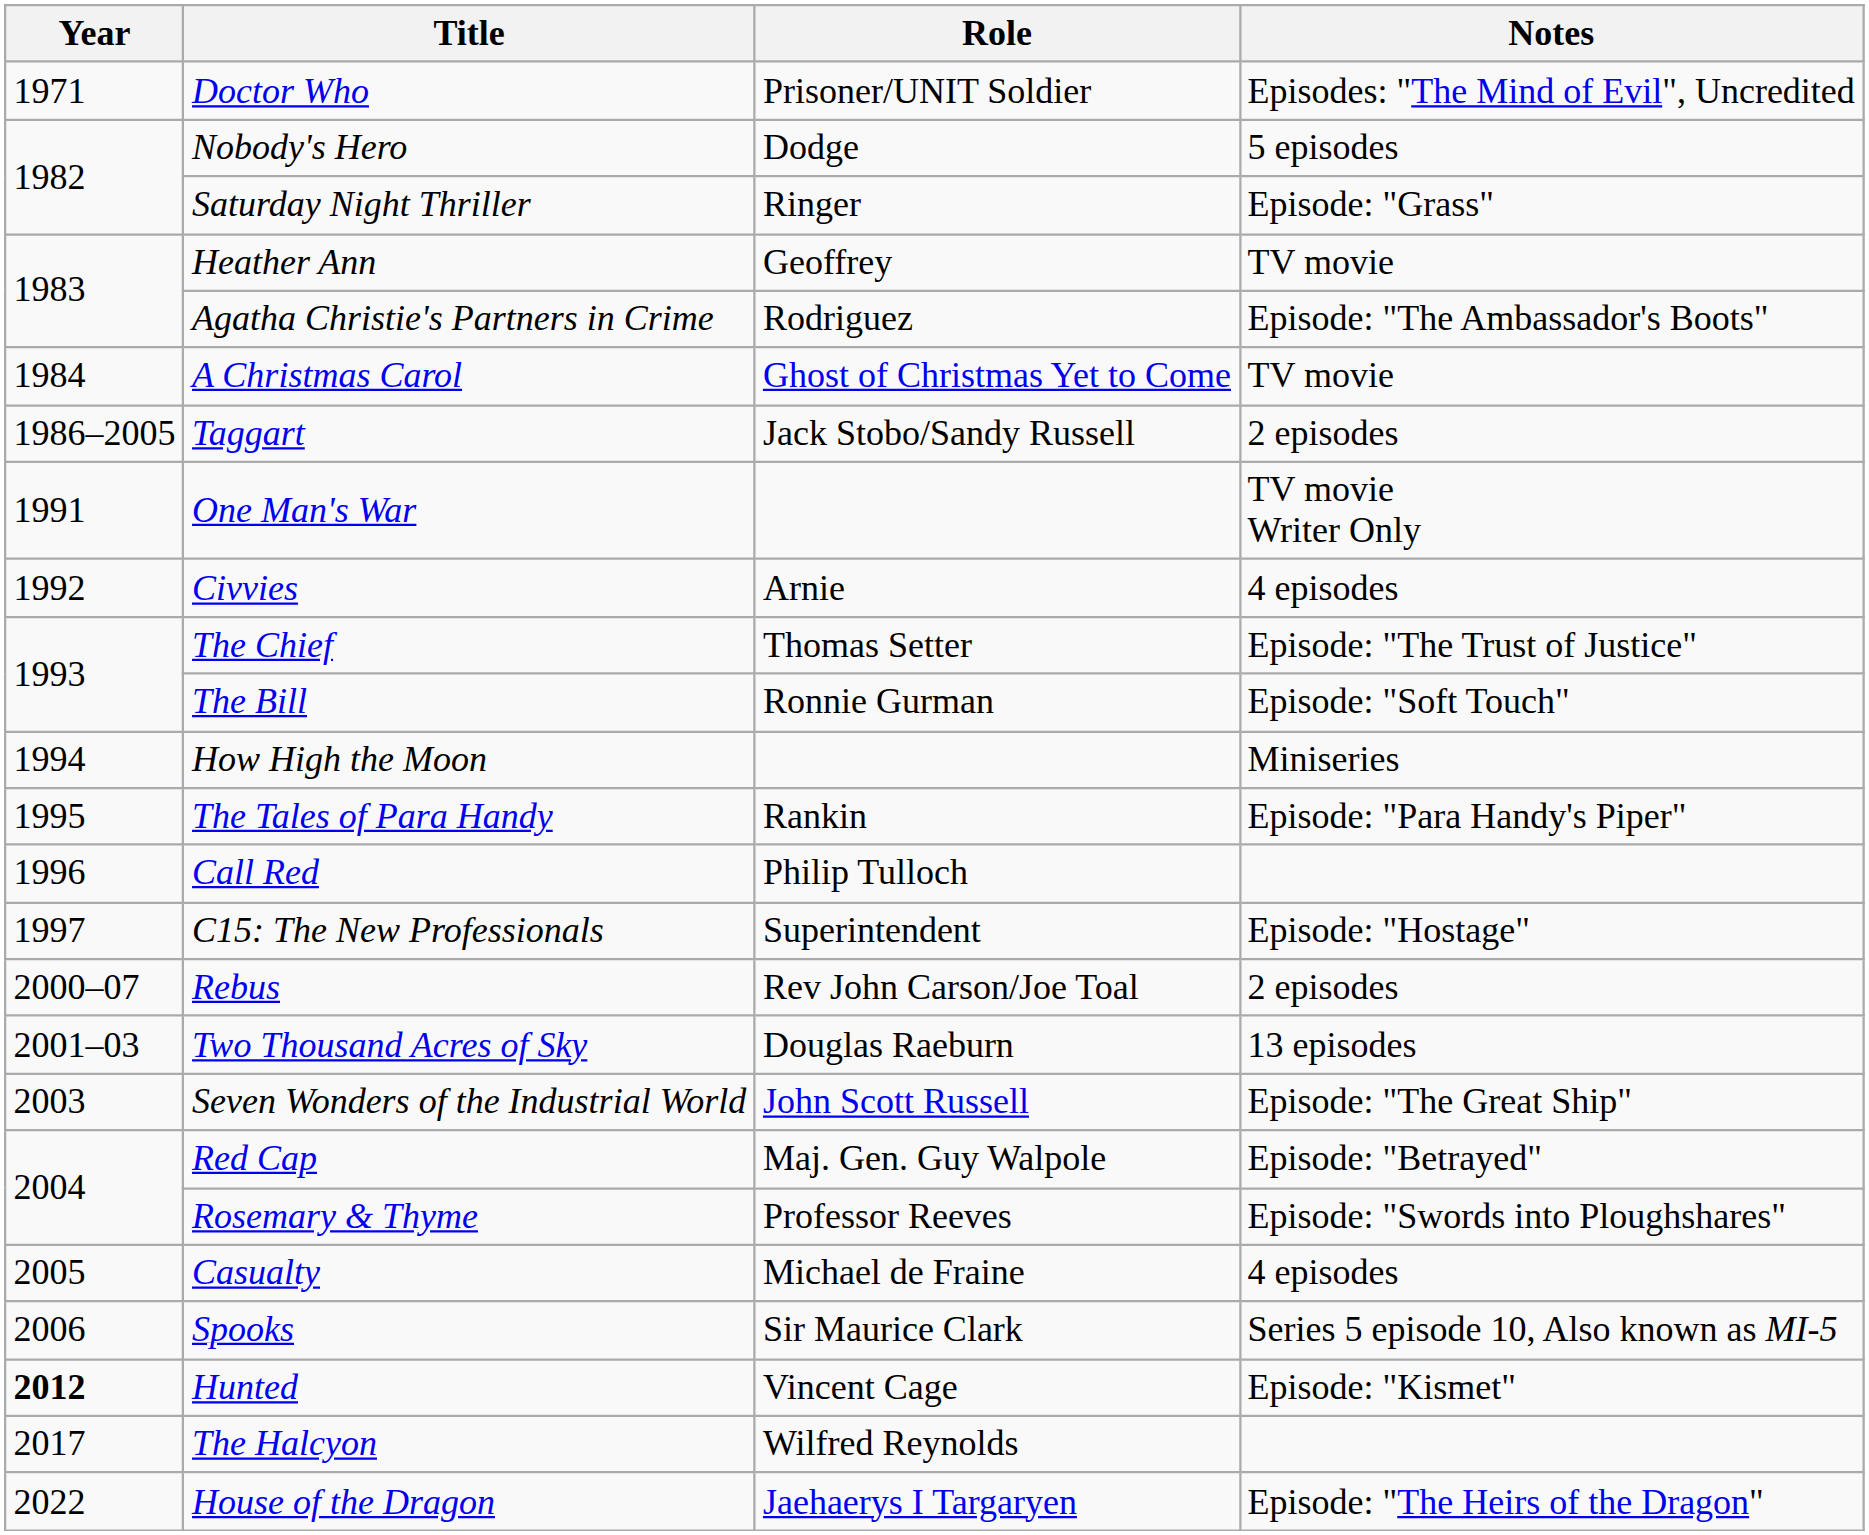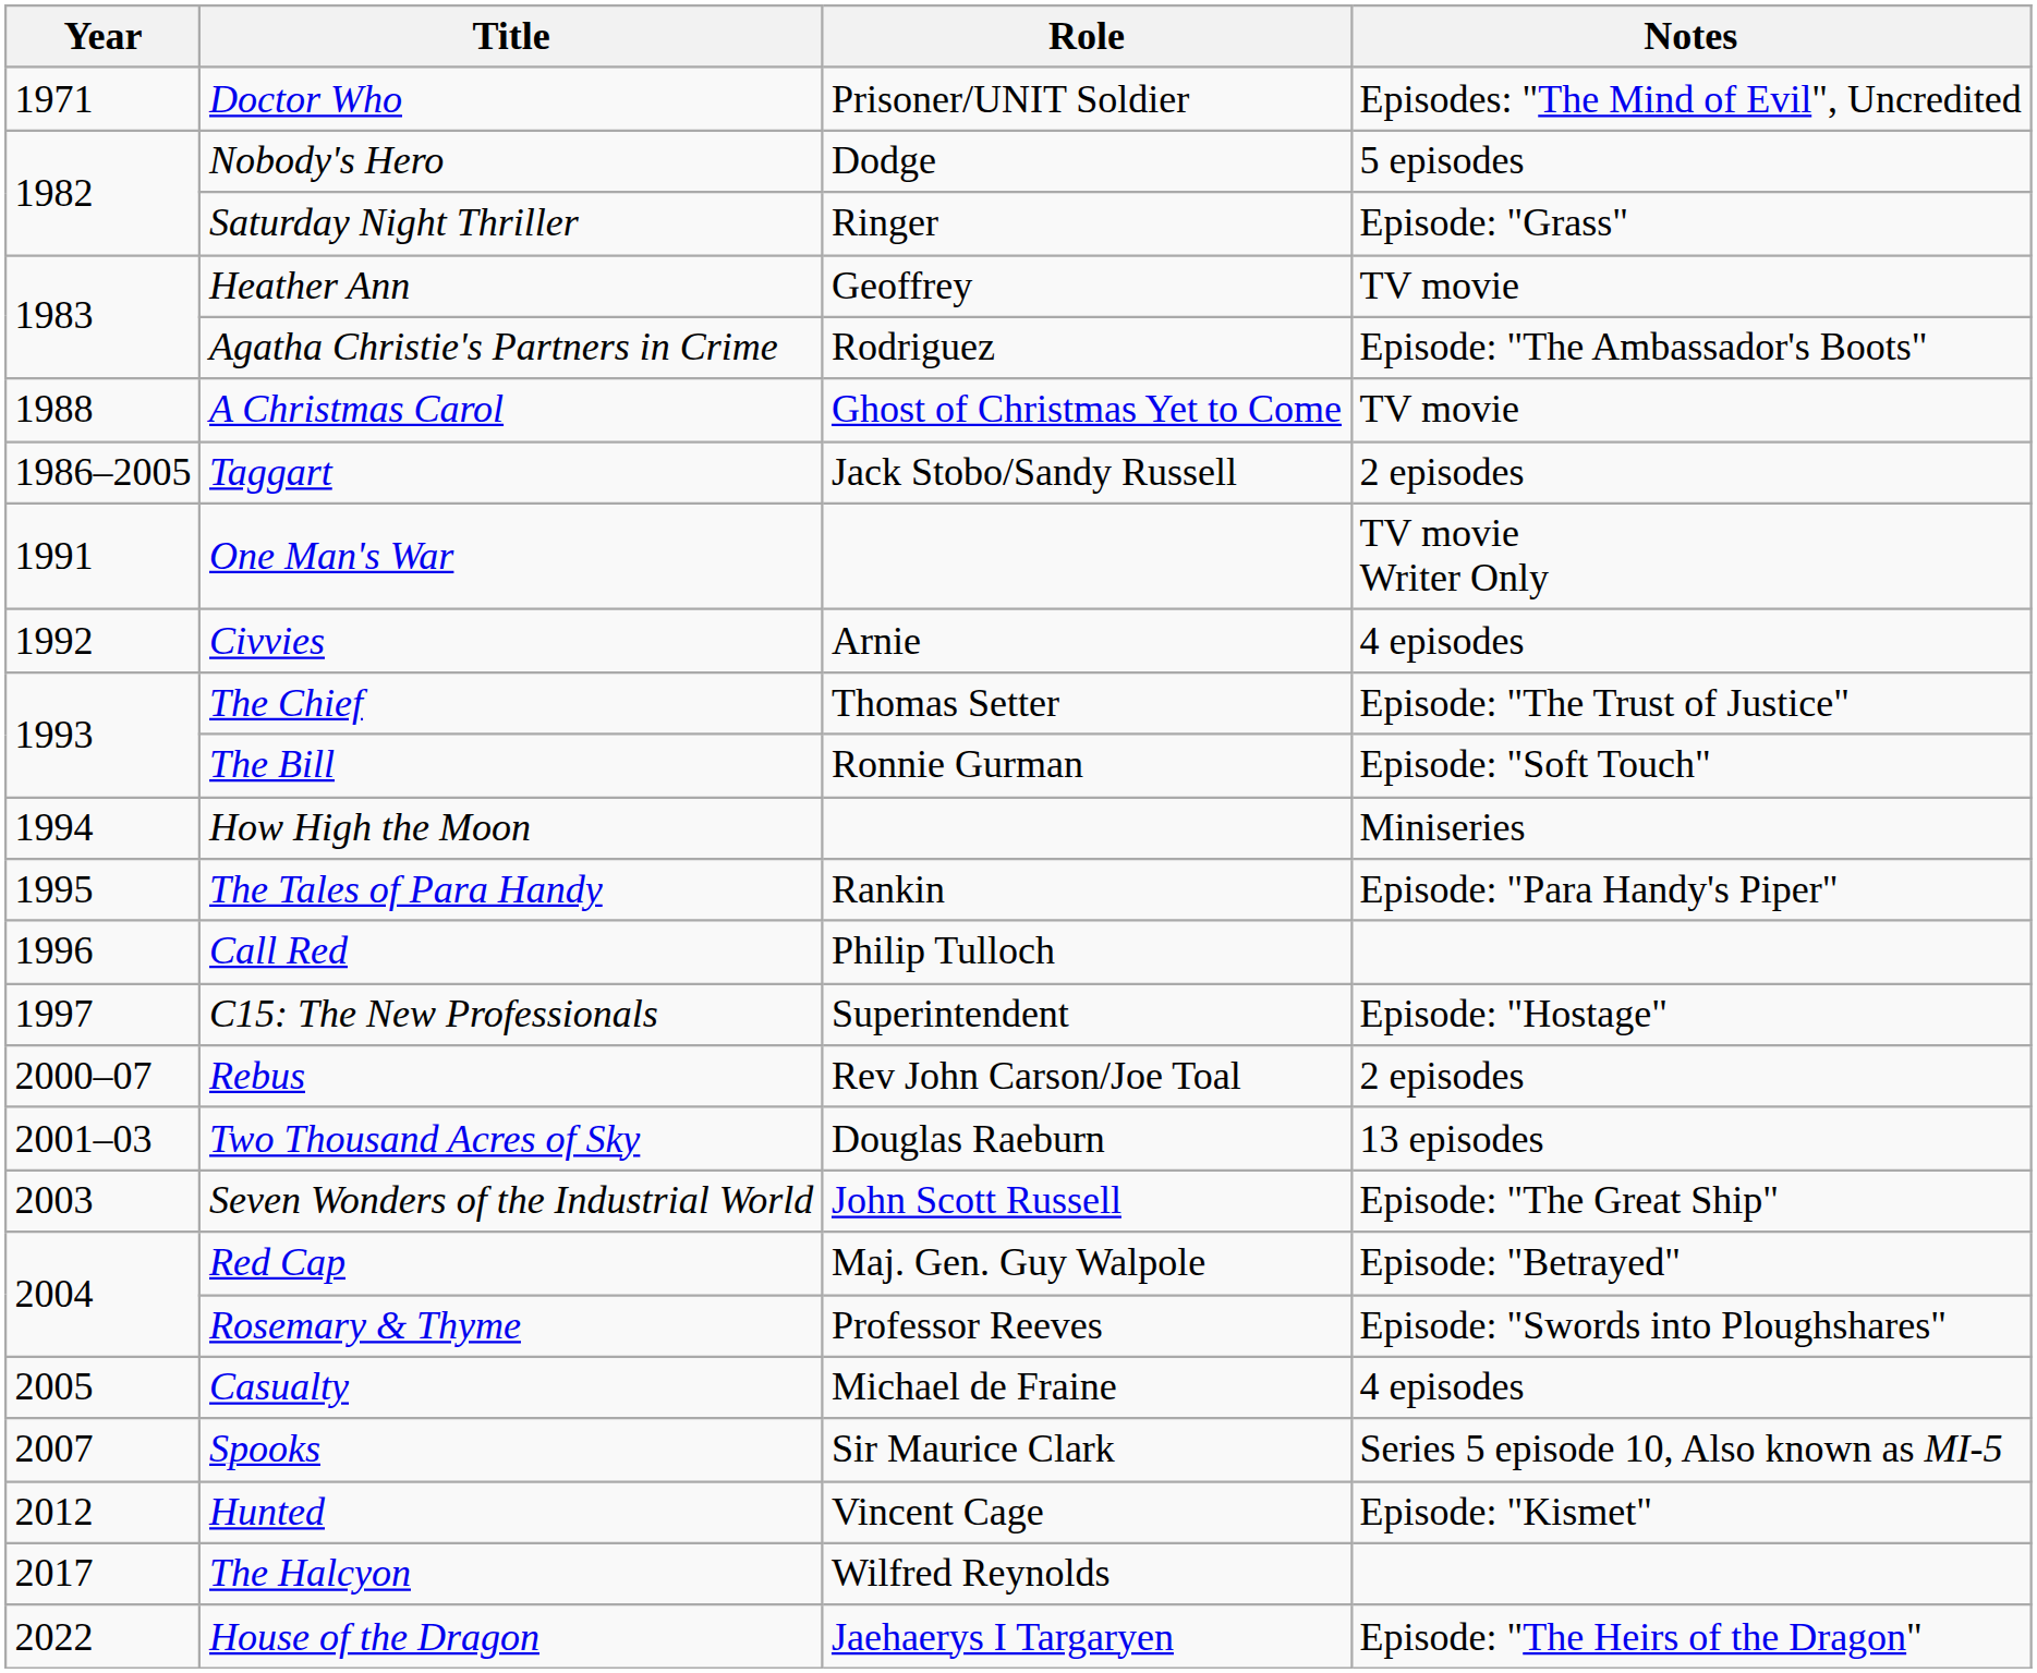A Christmas Carol | Year: 1984 -> 1988
Spooks | Year: 2006 -> 2007
Hunted | Year: bold -> normal
